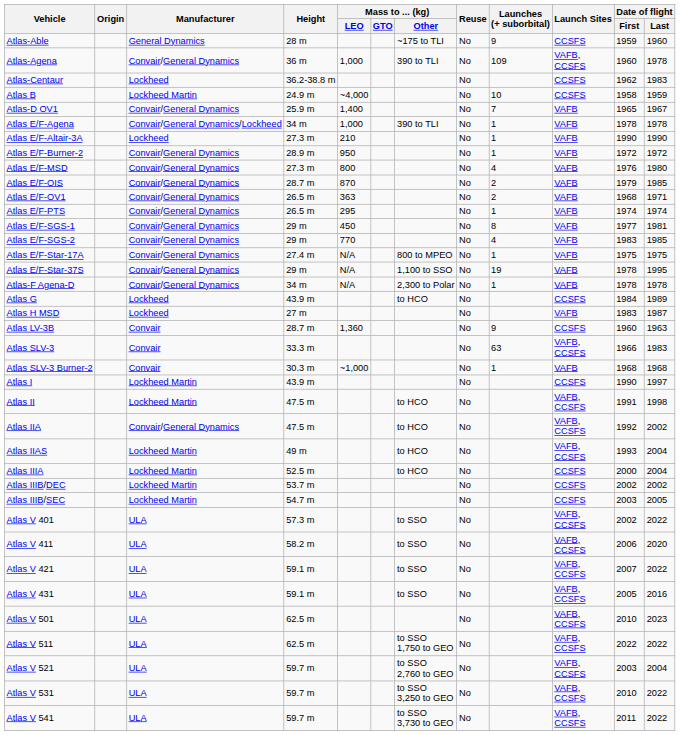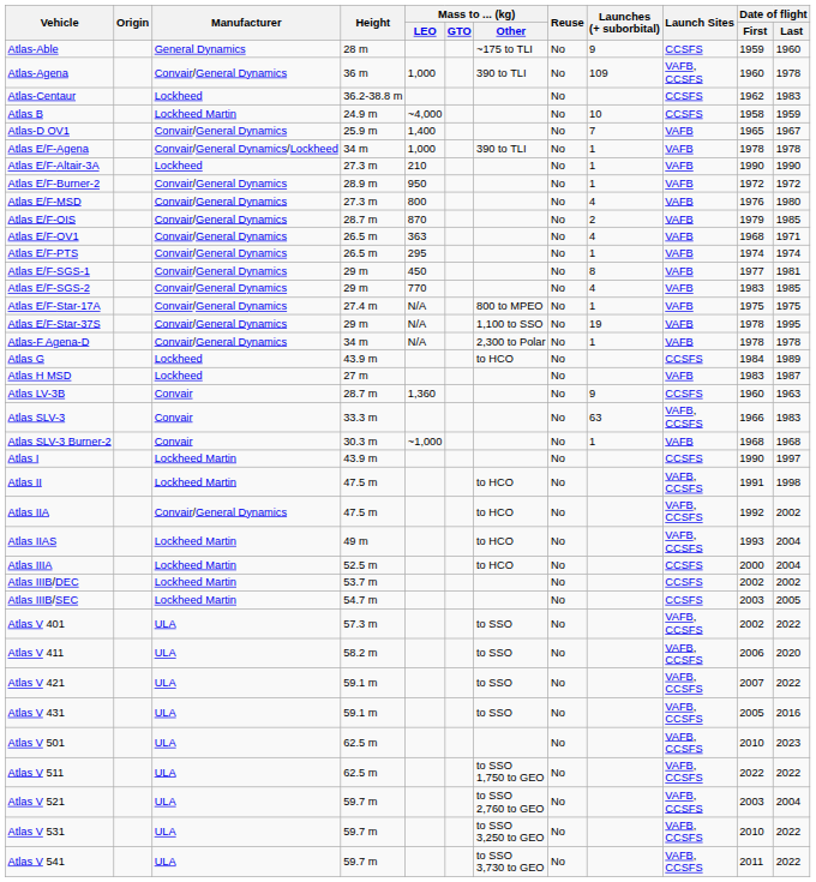Atlas E/F-OV1 | Launches (+ suborbital): 2 -> 4
